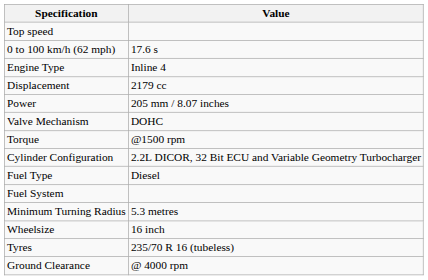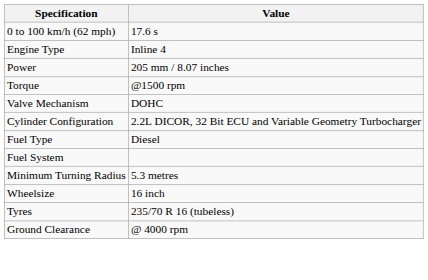- row: Top speed
- row: Displacement | 2179 cc
rows swapped: Torque <-> Valve Mechanism
